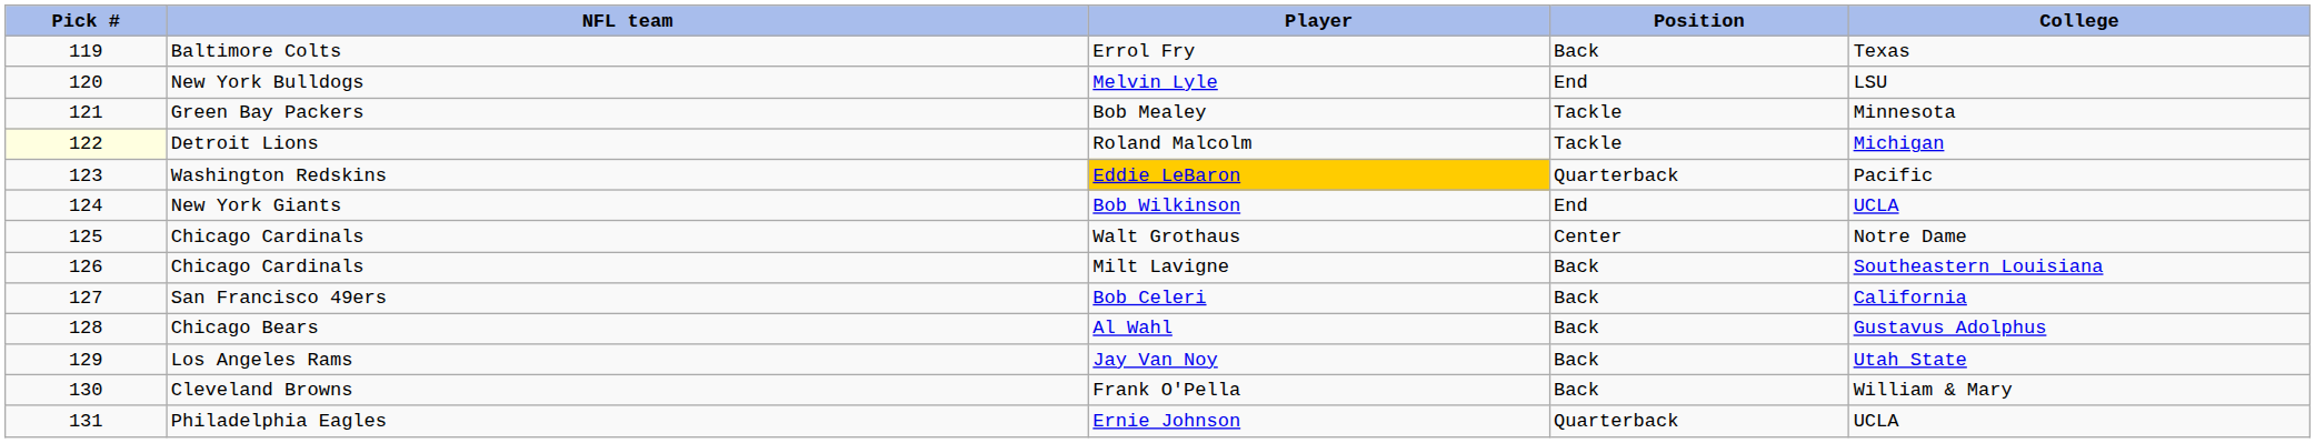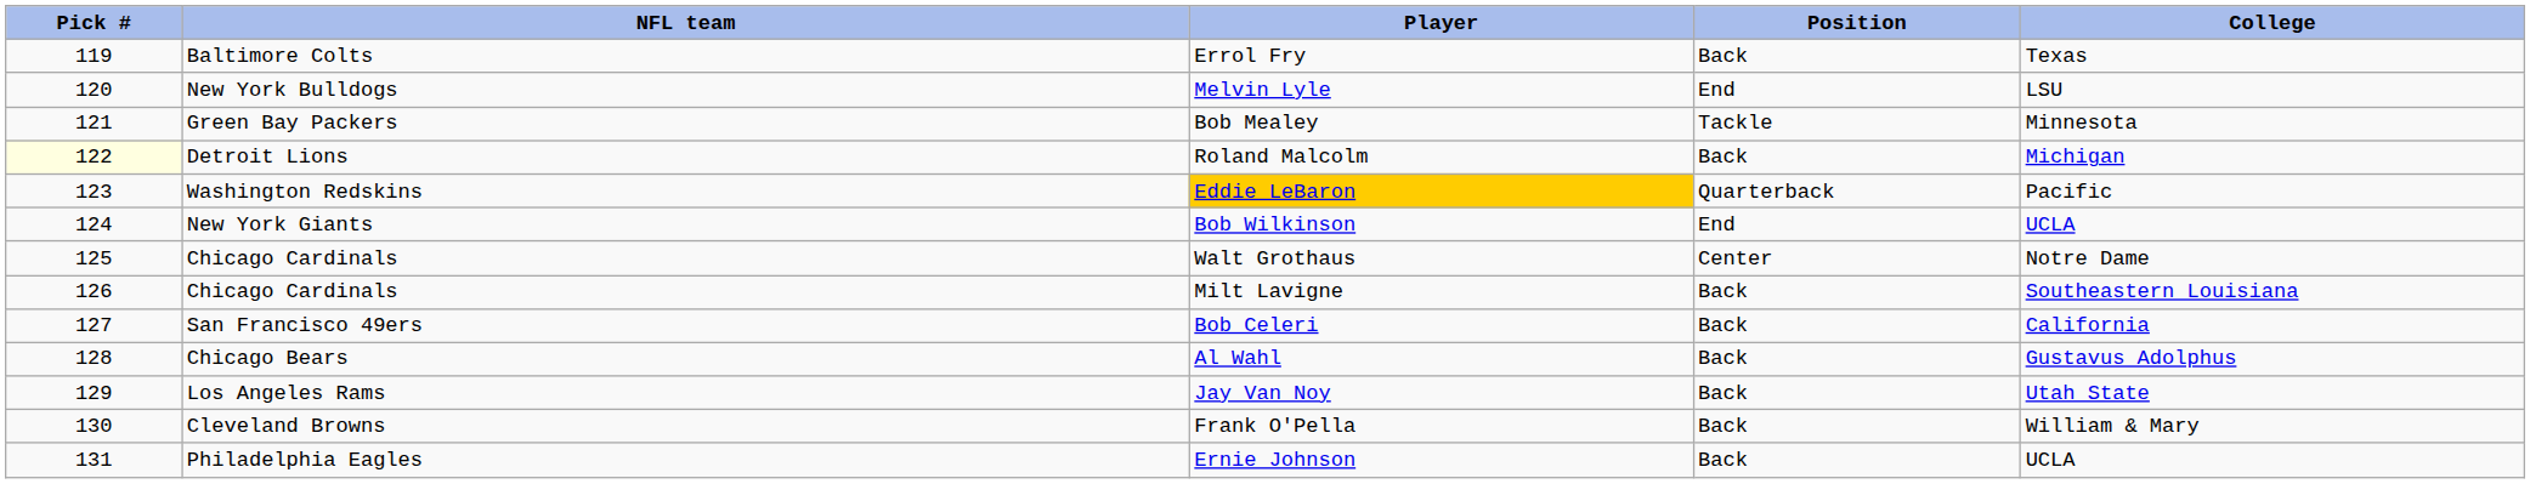Roland Malcolm | Position: Tackle -> Back
Ernie Johnson | Position: Quarterback -> Back
